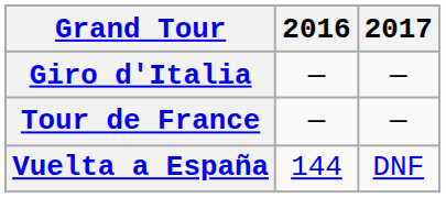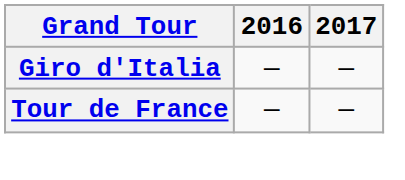- row: Vuelta a España | 144 | DNF
